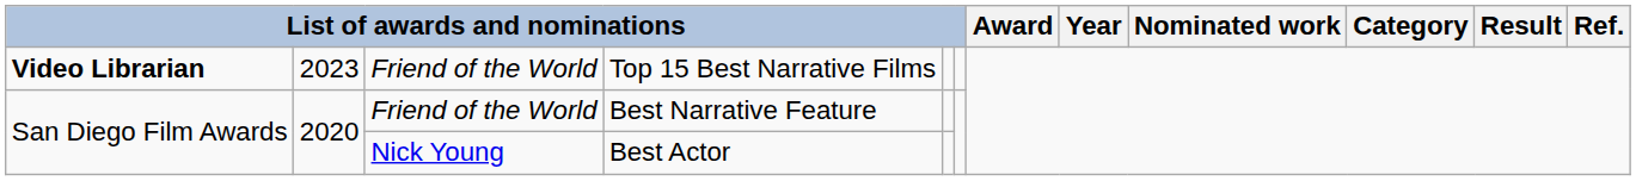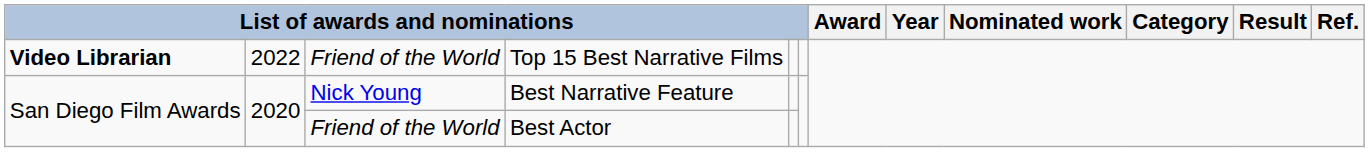Top 15 Best Narrative Films | column 2: 2023 -> 2022
Best Narrative Feature | column 3: Friend of the World -> Nick Young
Best Actor | column 3: Nick Young -> Friend of the World
